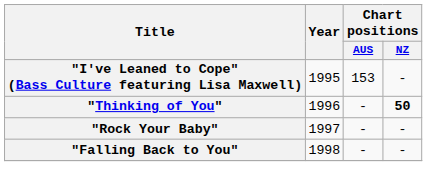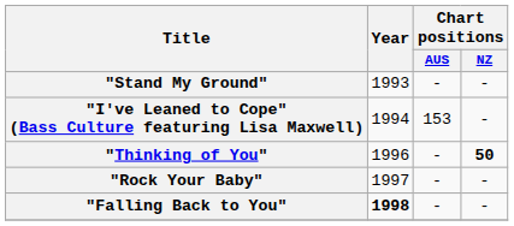+ row: "Stand My Ground" | 1993 | - | -
"I've Leaned to Cope" (Bass Culture featuring Lisa Maxwell) | Year: 1995 -> 1994
"Falling Back to You" | Year: normal -> bold
